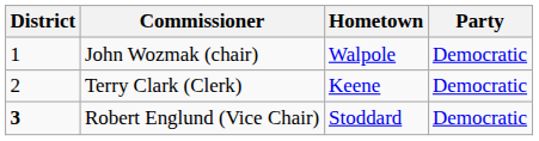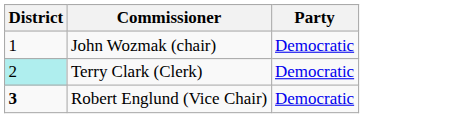- column: Hometown | Walpole | Keene | Stoddard
Terry Clark (Clerk) | District: no background -> paleturquoise background
